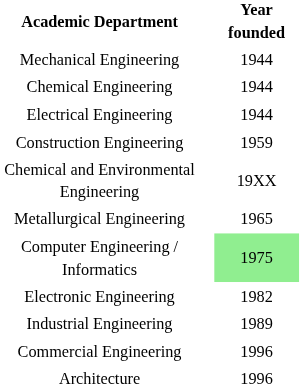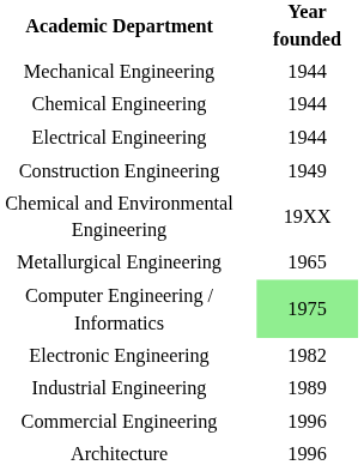Construction Engineering | Year founded: 1959 -> 1949
